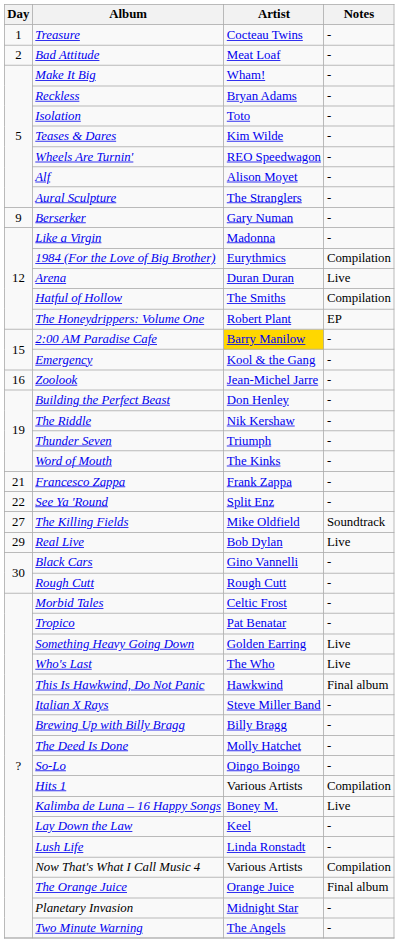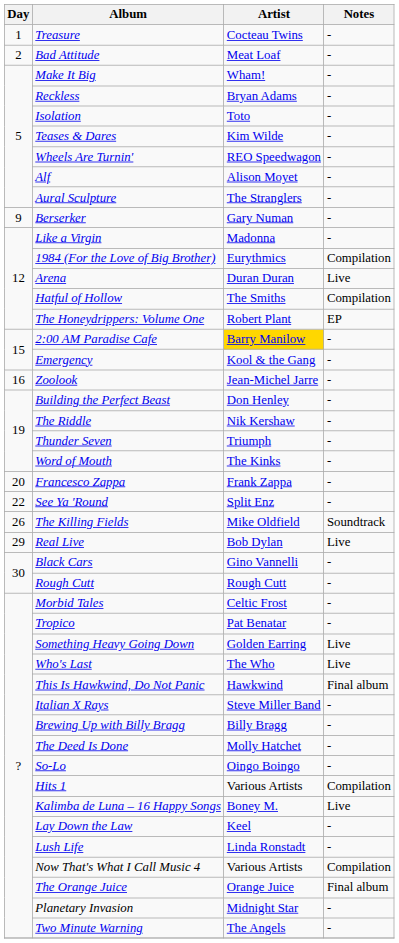Francesco Zappa | Day: 21 -> 20
The Killing Fields | Day: 27 -> 26
